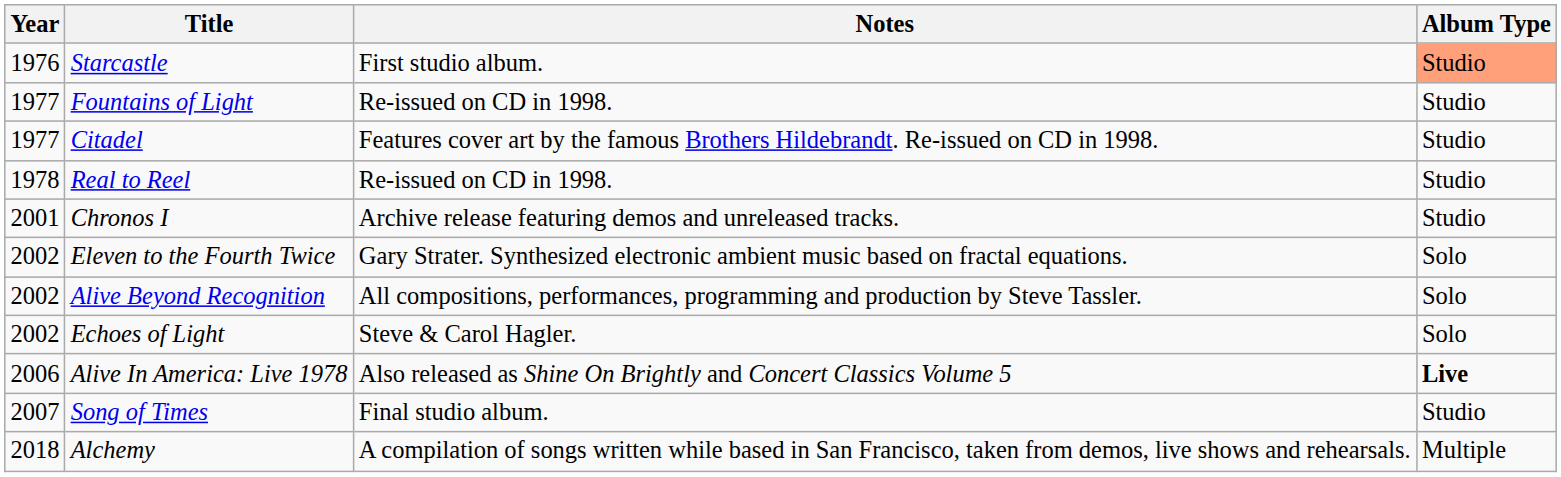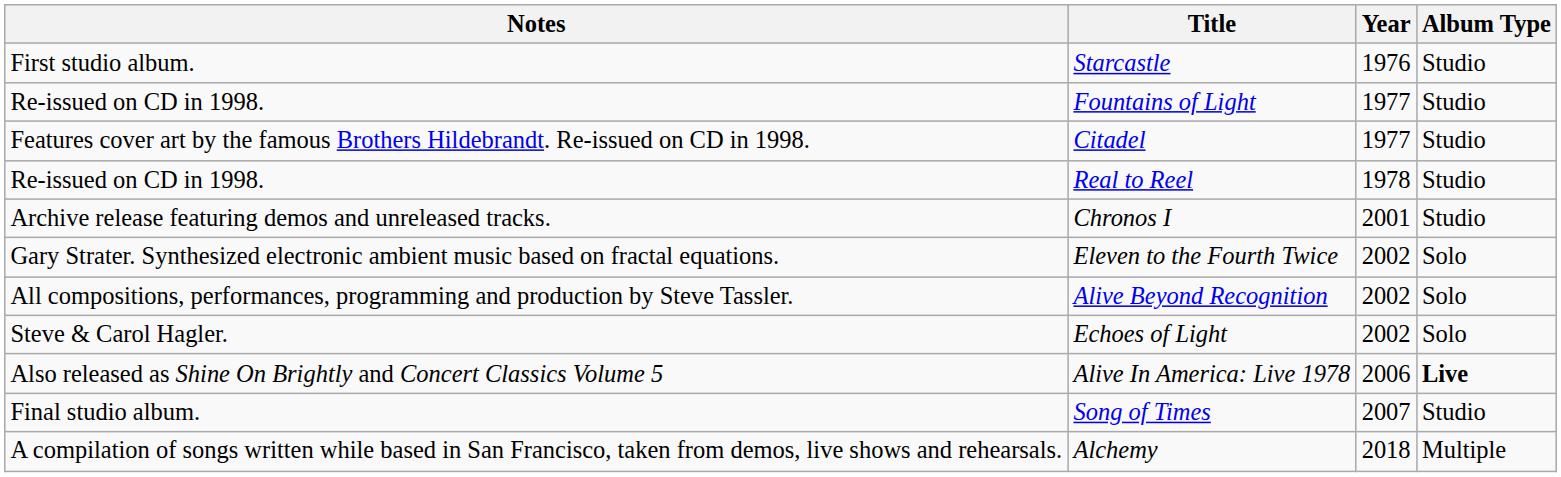columns swapped: Year <-> Notes
Starcastle | Album Type: lightsalmon background -> no background
